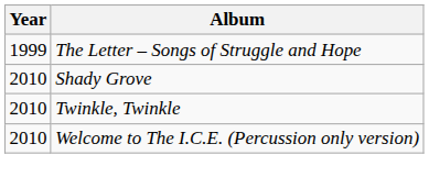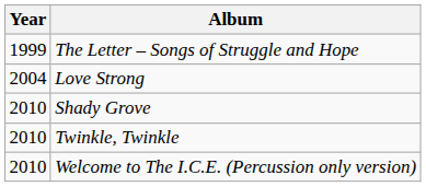+ row: 2004 | Love Strong
